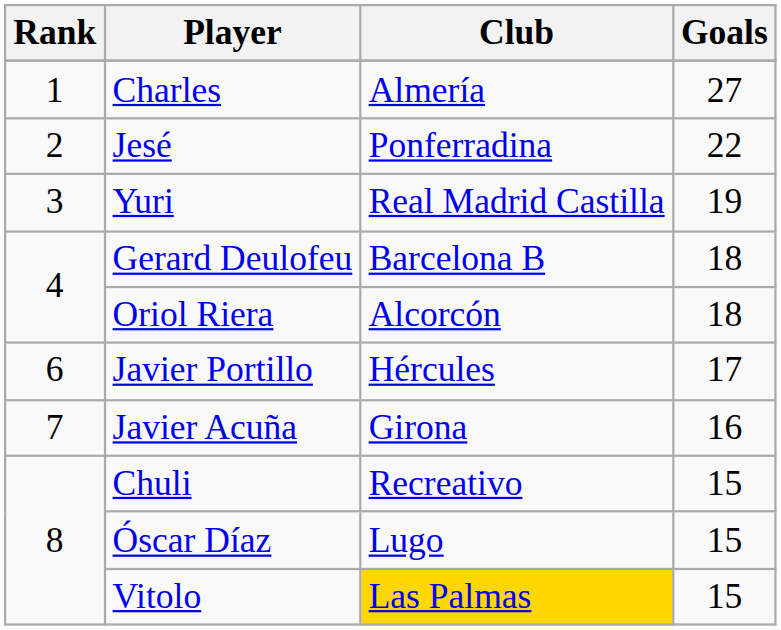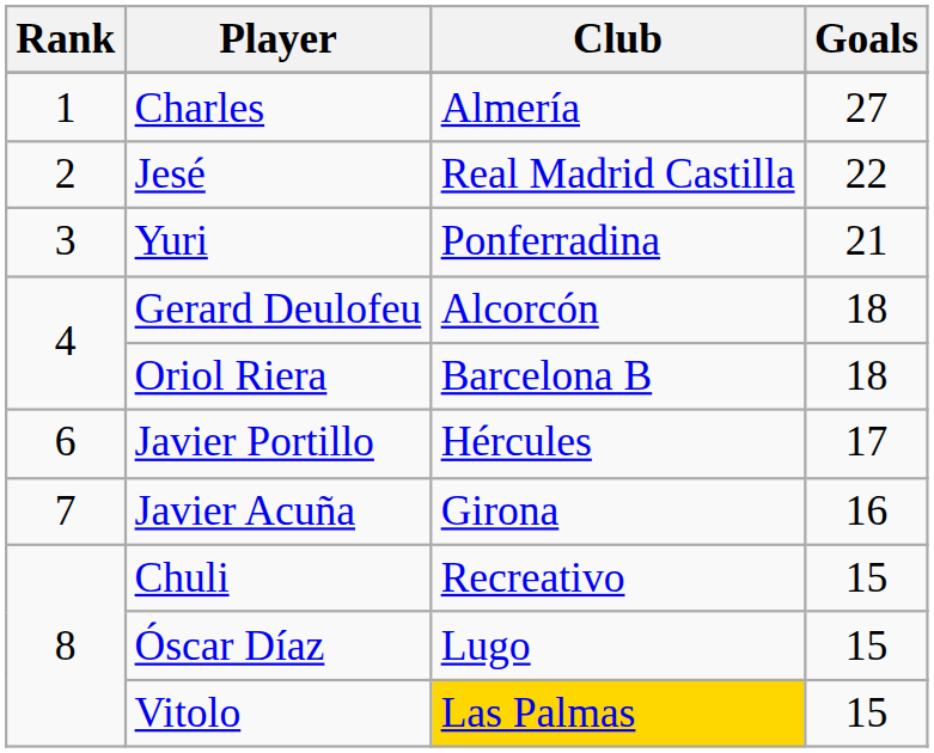Jesé | Club: Ponferradina -> Real Madrid Castilla
Yuri | Club: Real Madrid Castilla -> Ponferradina
Yuri | Goals: 19 -> 21
Gerard Deulofeu | Club: Barcelona B -> Alcorcón
Oriol Riera | Club: Alcorcón -> Barcelona B
